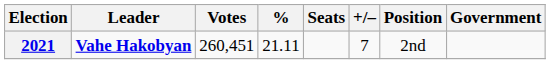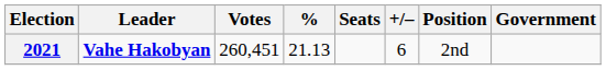2021 | %: 21.11 -> 21.13
2021 | +/–: 7 -> 6
